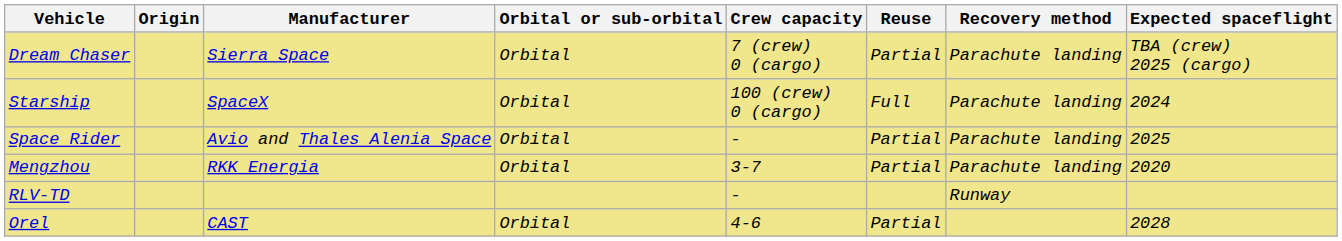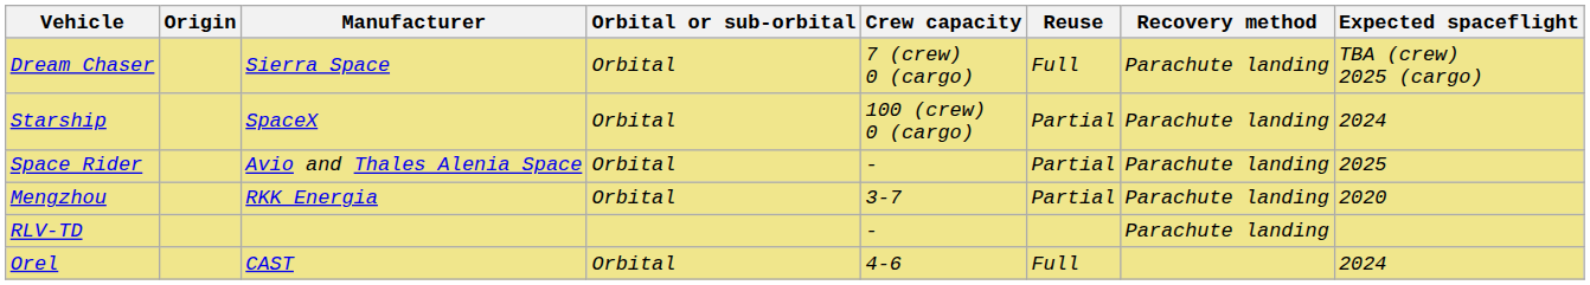Dream Chaser | Reuse: Partial -> Full
Starship | Reuse: Full -> Partial
RLV-TD | Recovery method: Runway -> Parachute landing
Orel | Reuse: Partial -> Full
Orel | Expected spaceflight: 2028 -> 2024
